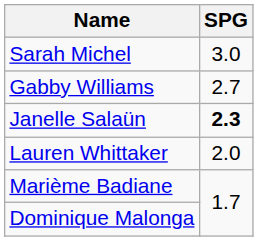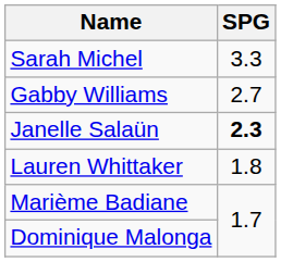Sarah Michel | SPG: 3.0 -> 3.3
Lauren Whittaker | SPG: 2.0 -> 1.8
